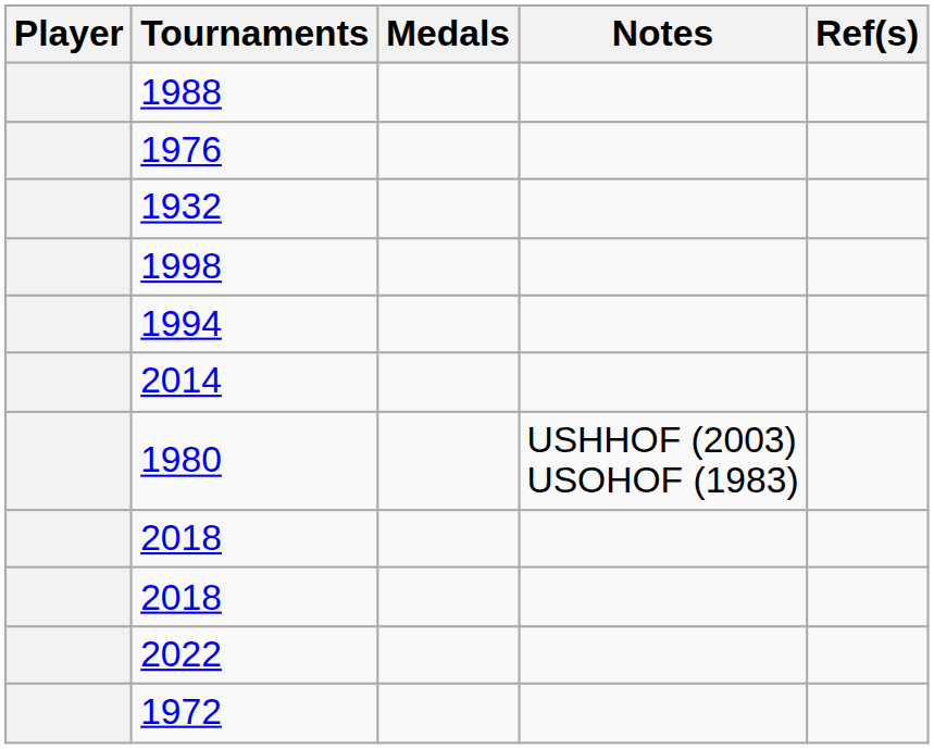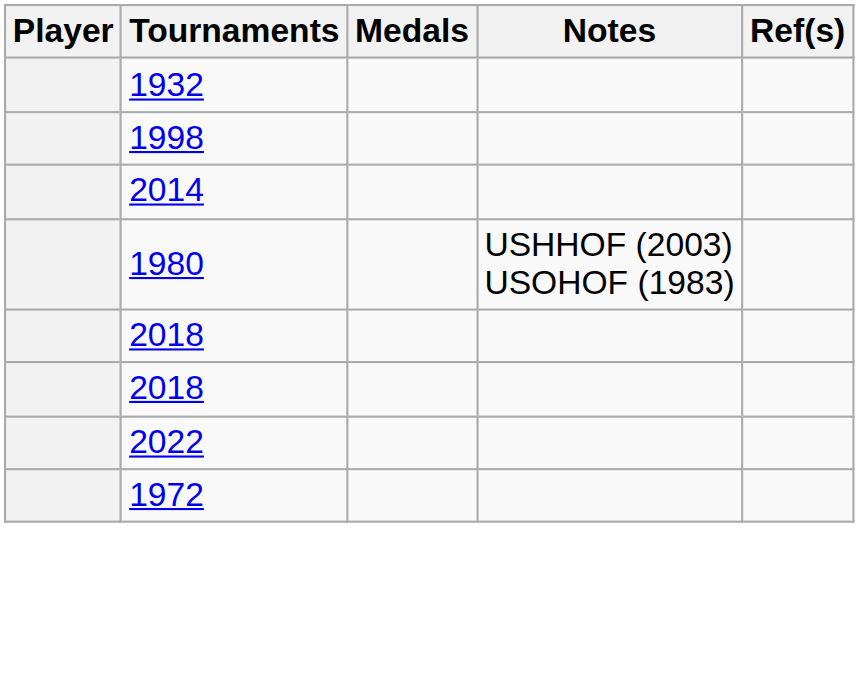- row: 1988
- row: 1976
- row: 1994
